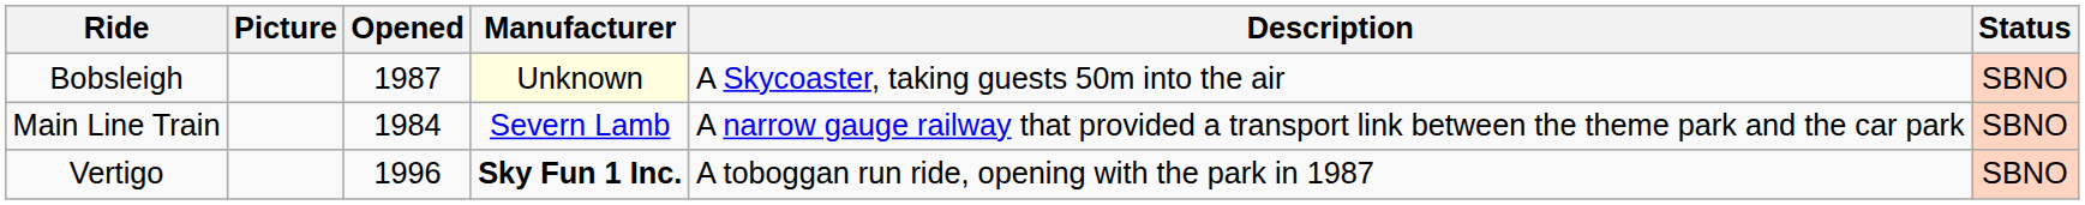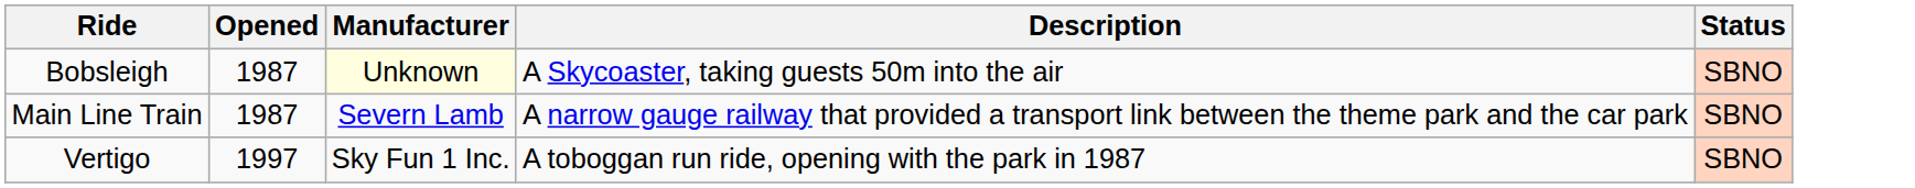- column: Picture
Main Line Train | Opened: 1984 -> 1987
Vertigo | Opened: 1996 -> 1997
Vertigo | Manufacturer: bold -> normal
